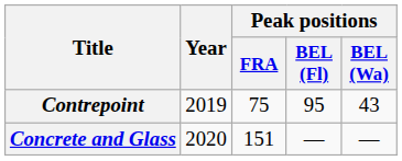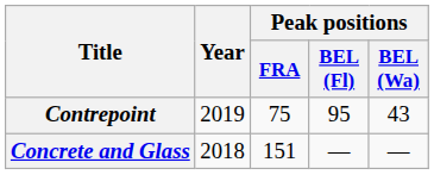Concrete and Glass | Year: 2020 -> 2018
